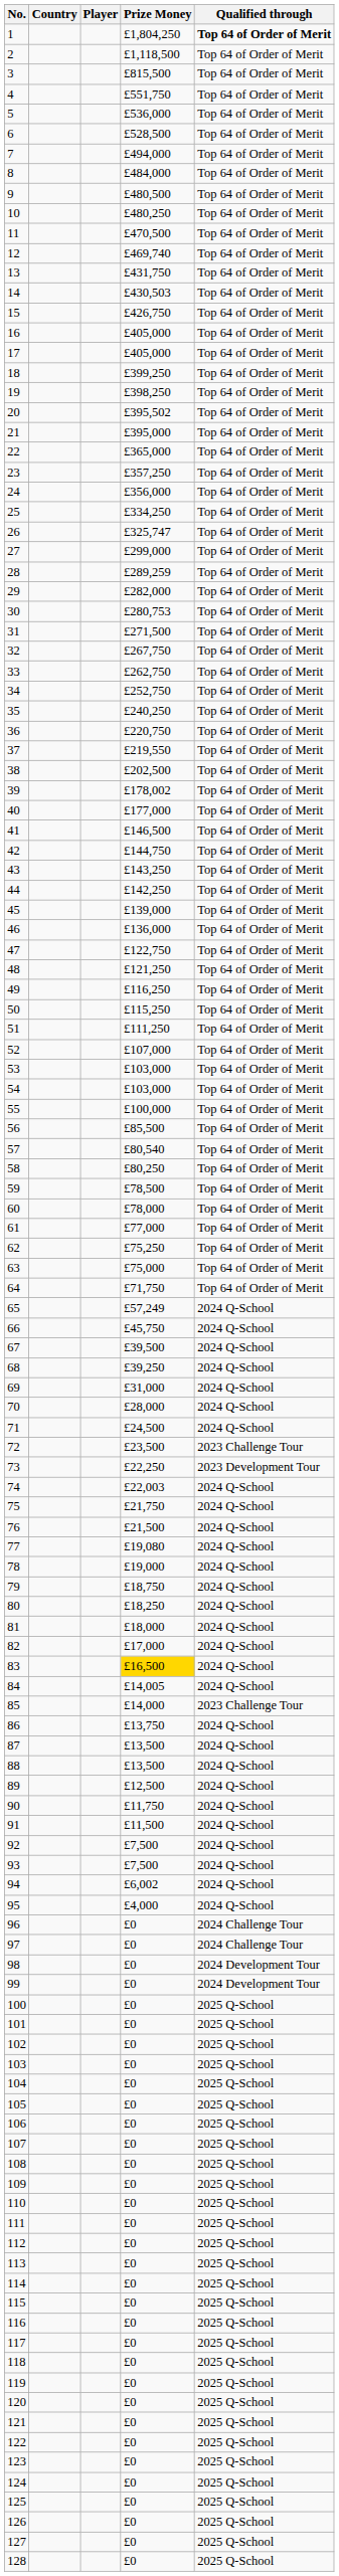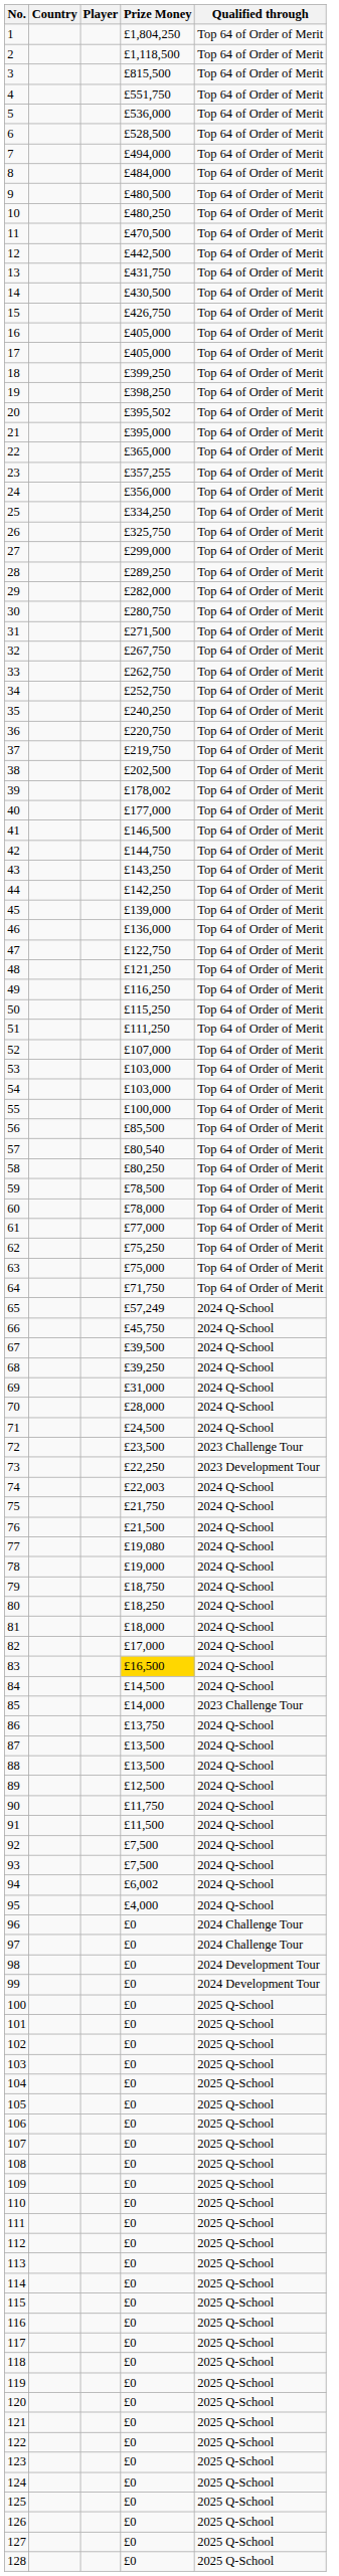1 | Qualified through: bold -> normal
12 | Prize Money: £469,740 -> £442,500
14 | Prize Money: £430,503 -> £430,500
23 | Prize Money: £357,250 -> £357,255
26 | Prize Money: £325,747 -> £325,750
28 | Prize Money: £289,259 -> £289,250
30 | Prize Money: £280,753 -> £280,750
37 | Prize Money: £219,550 -> £219,750
84 | Prize Money: £14,005 -> £14,500
